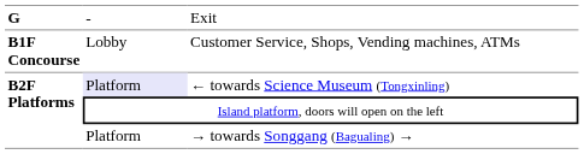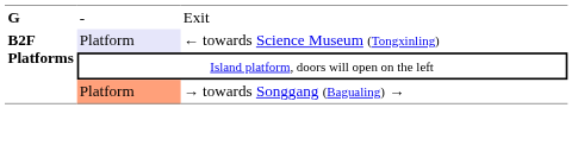- row: B1F Concourse | Lobby | Customer Service, Shops, Vending machines, ATMs
→ towards Songgang (Bagualing) → | column 2: no background -> lightsalmon background
